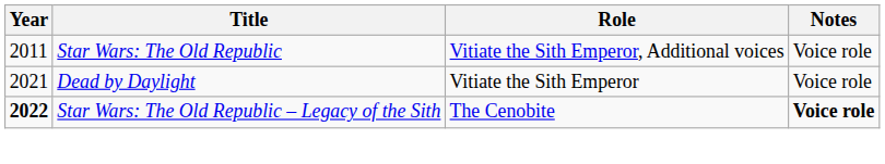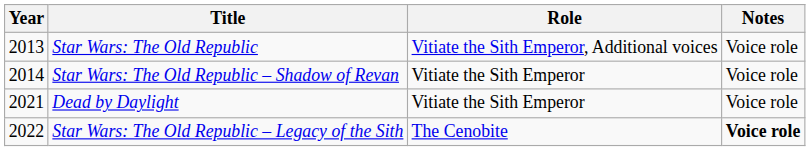Star Wars: The Old Republic | Year: 2011 -> 2013
+ row: 2014 | Star Wars: The Old Republic – Shadow of Revan | Vitiate the Sith Emperor | Voice role
Star Wars: The Old Republic – Legacy of the Sith | Year: bold -> normal
